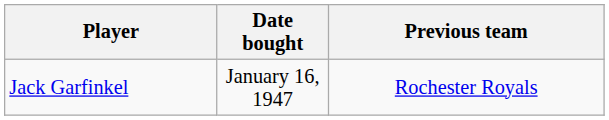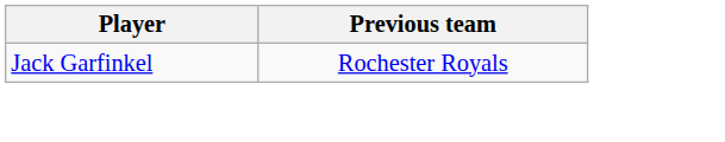- column: Date bought | January 16, 1947
